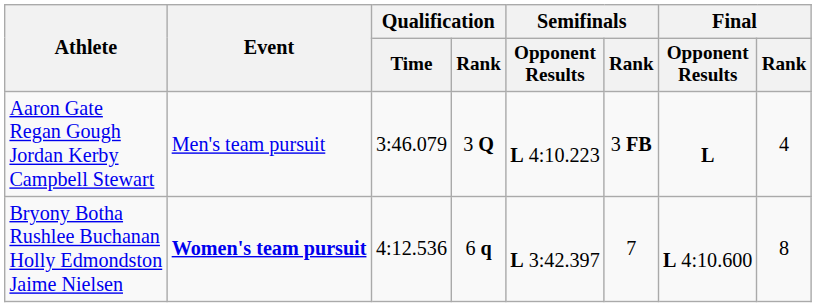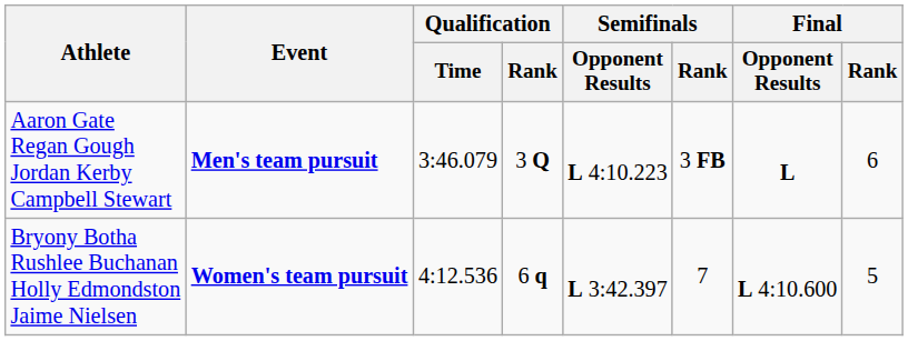Aaron Gate Regan Gough Jordan Kerby Campbell Stewart | Event: normal -> bold
Aaron Gate Regan Gough Jordan Kerby Campbell Stewart | Final / Rank: 4 -> 6
Bryony Botha Rushlee Buchanan Holly Edmondston Jaime Nielsen | Final / Rank: 8 -> 5
